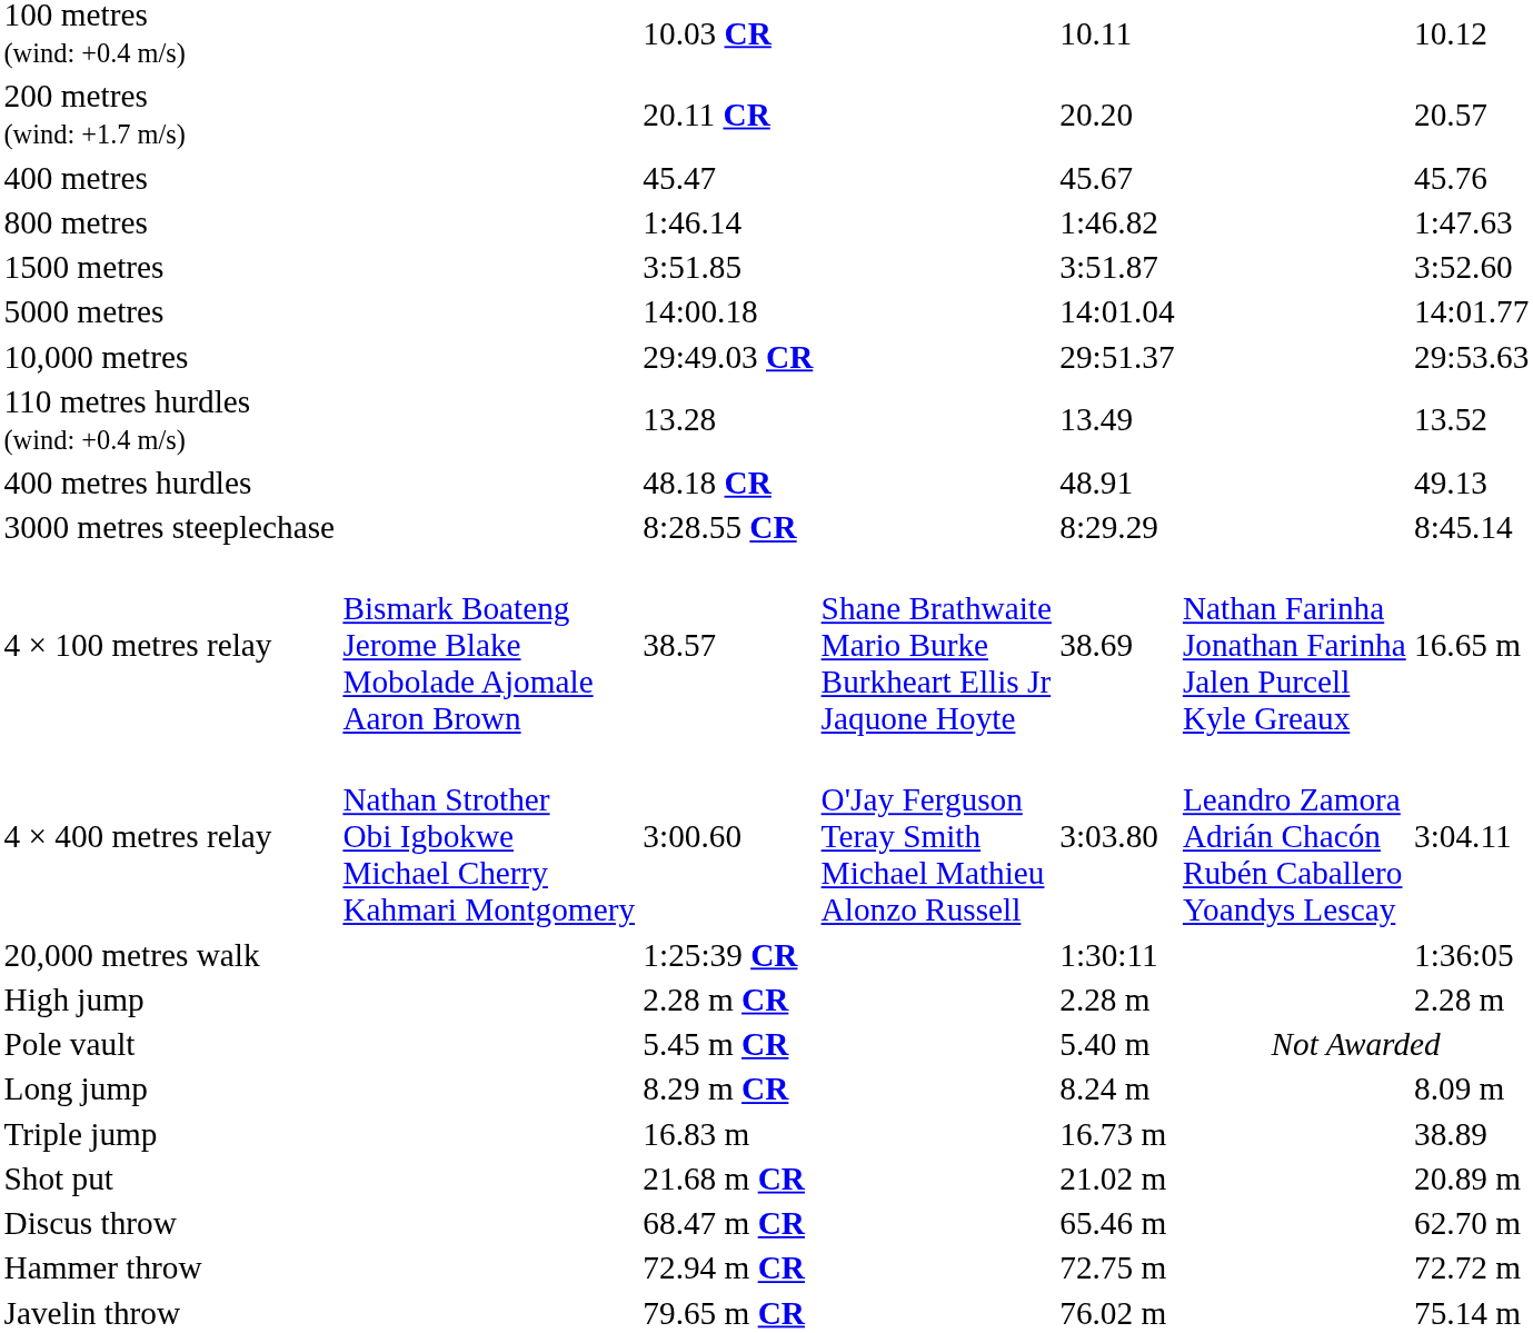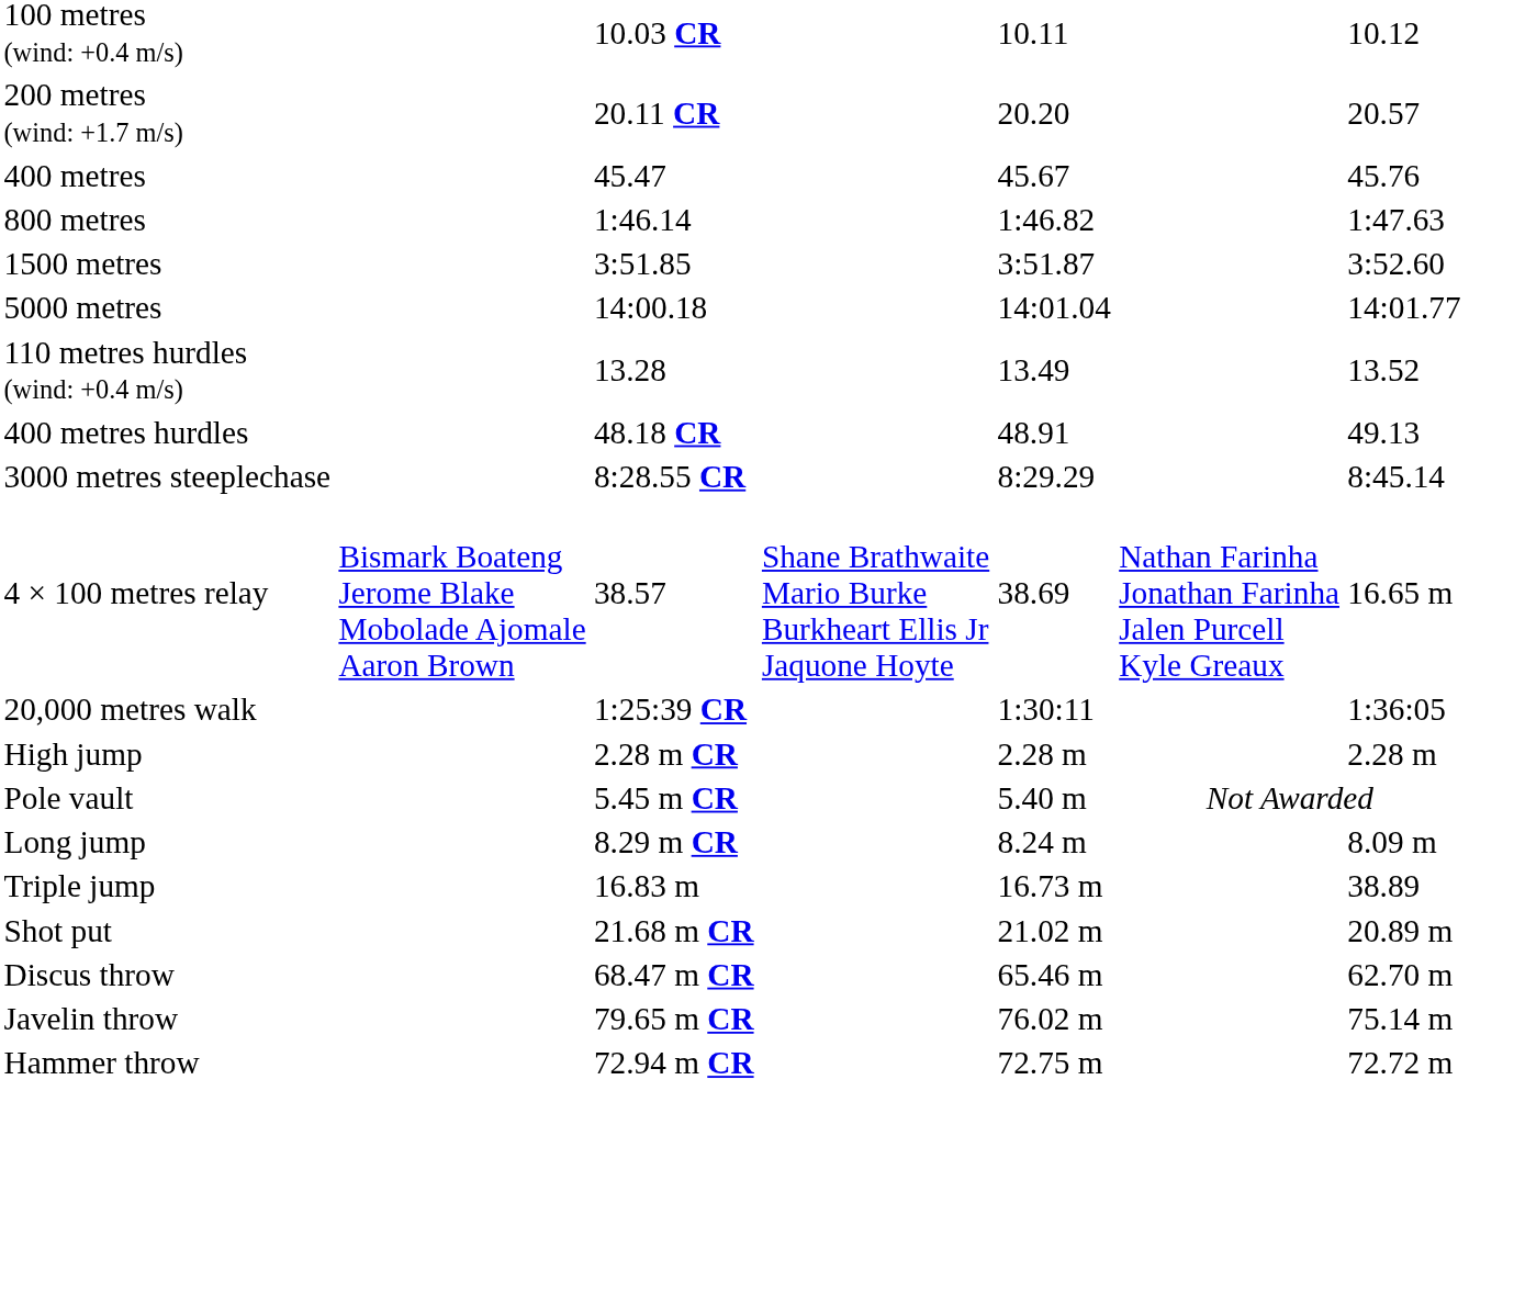- row: 10,000 metres | 29:49.03 CR | 29:51.37 | 29:53.63
- row: 4 × 400 metres relay | Nathan Strother Obi Igbokwe Michael Cherry Kahmari Montgomery | 3:00.60 | O'Jay Ferguson Teray Smith Michael Mathieu Alonzo Russell | 3:03.80 | Leandro Zamora Adrián Chacón Rubén Caballero Yoandys Lescay | 3:04.11
rows swapped: Hammer throw <-> Javelin throw
